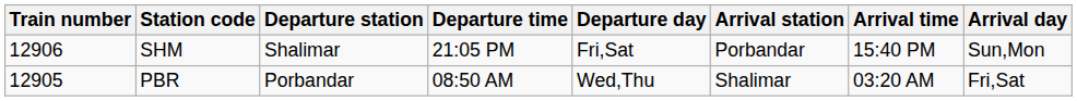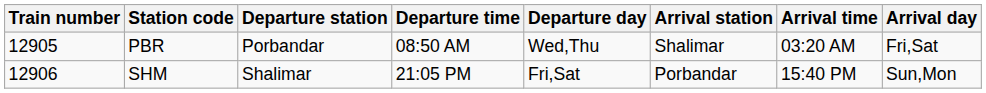rows swapped: PBR <-> SHM
